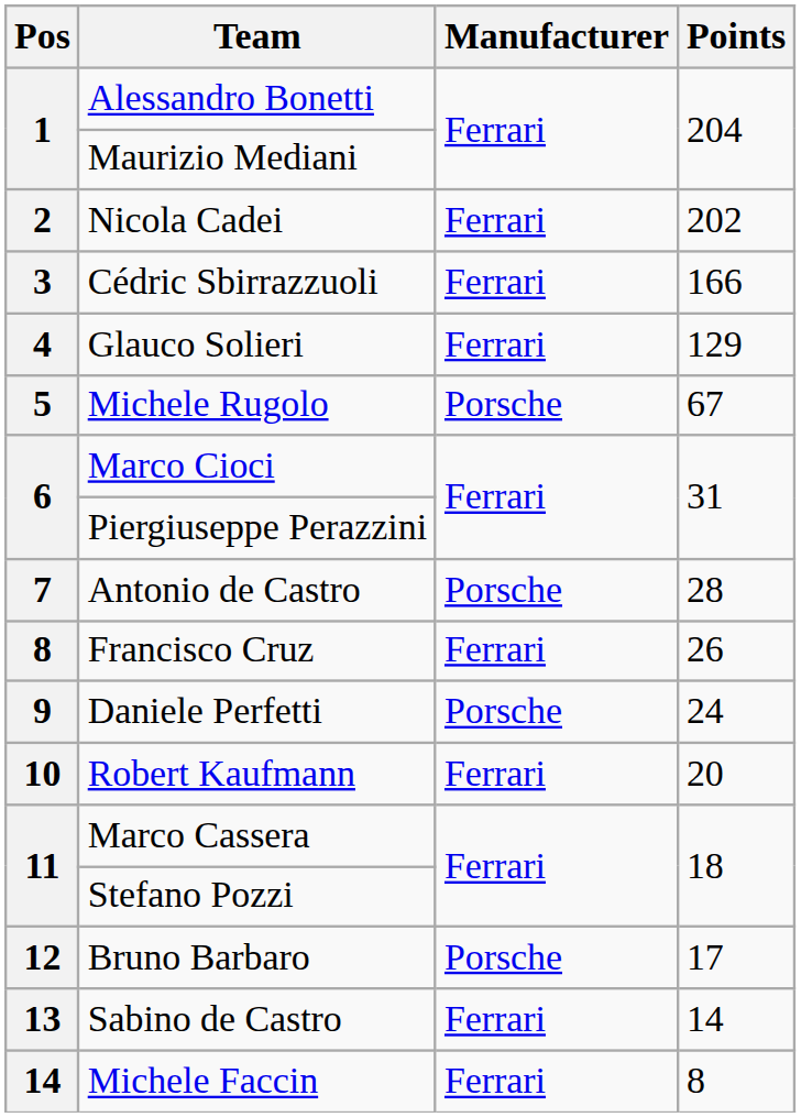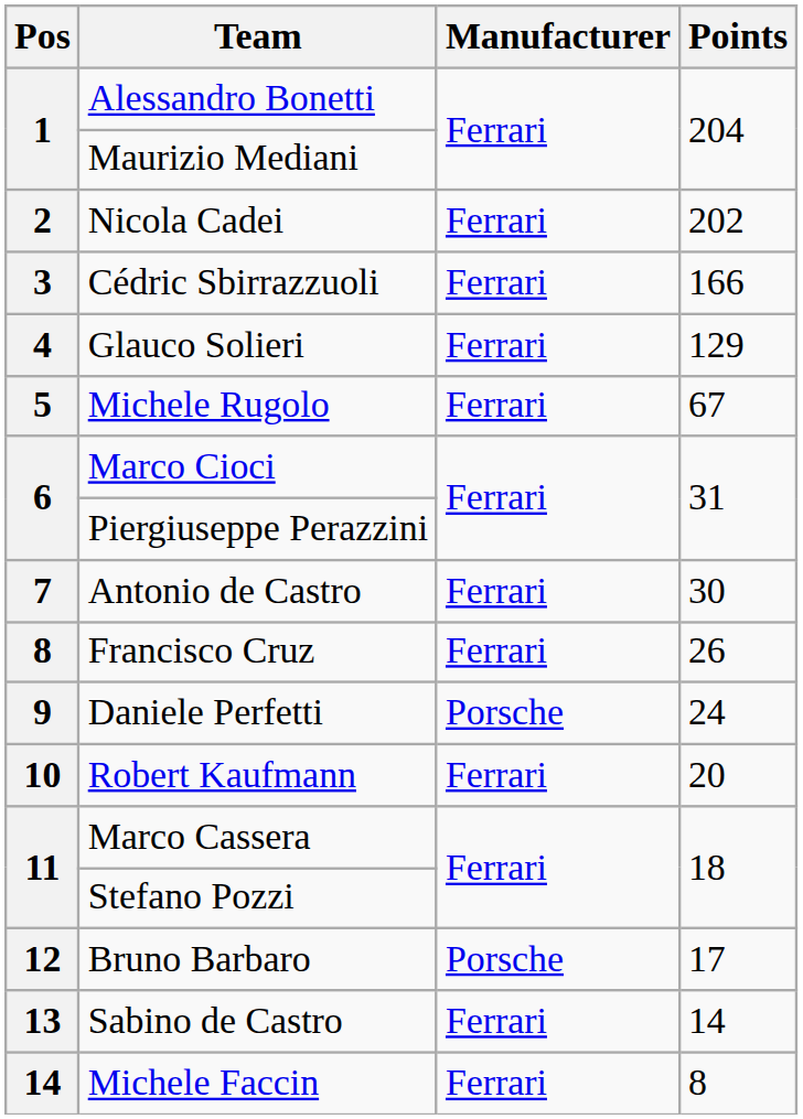Michele Rugolo | Manufacturer: Porsche -> Ferrari
Antonio de Castro | Manufacturer: Porsche -> Ferrari
Antonio de Castro | Points: 28 -> 30
